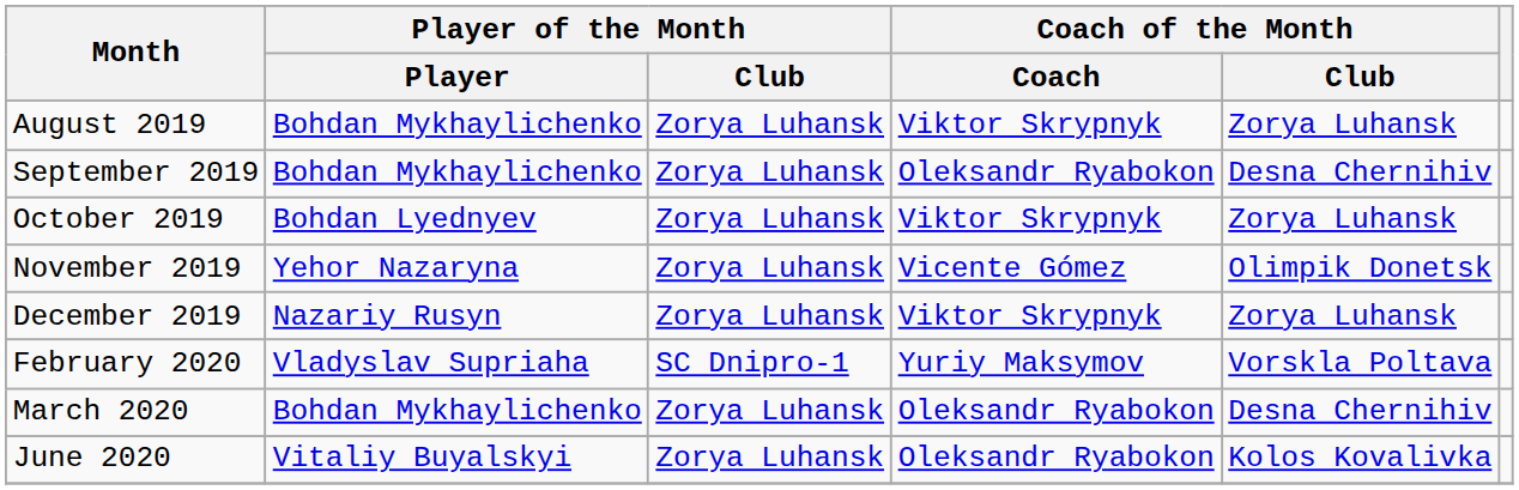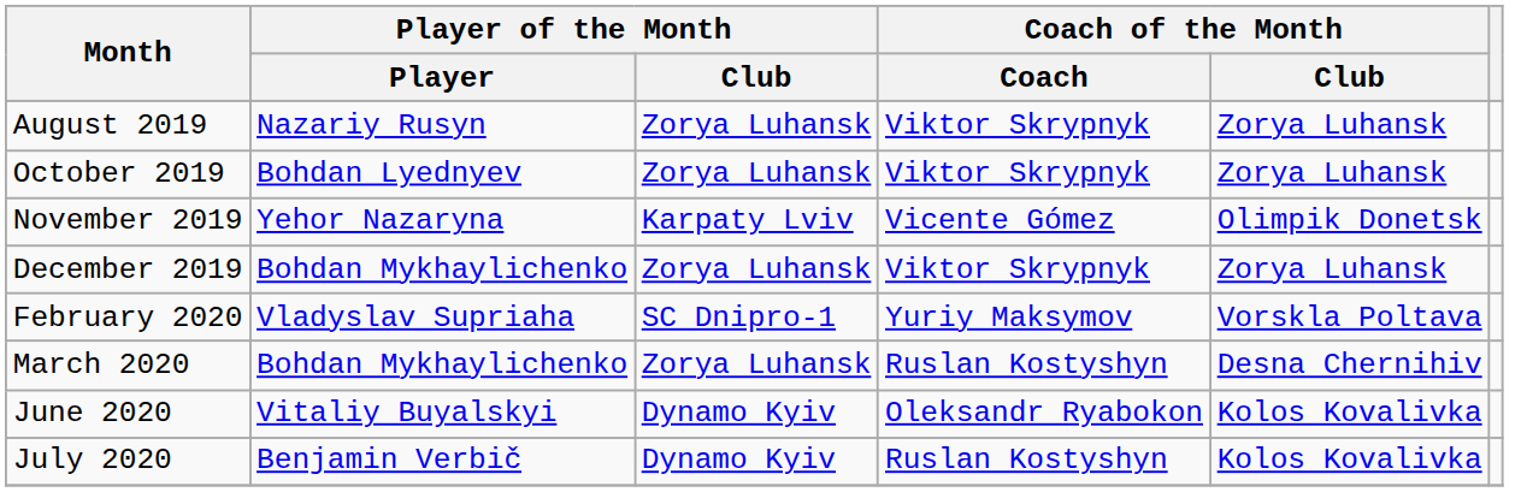August 2019 | Player of the Month / Player: Bohdan Mykhaylichenko -> Nazariy Rusyn
- row: September 2019 | Bohdan Mykhaylichenko | Zorya Luhansk | Oleksandr Ryabokon | Desna Chernihiv
November 2019 | Player of the Month / Club: Zorya Luhansk -> Karpaty Lviv
December 2019 | Player of the Month / Player: Nazariy Rusyn -> Bohdan Mykhaylichenko
March 2020 | Coach of the Month / Coach: Oleksandr Ryabokon -> Ruslan Kostyshyn
June 2020 | Player of the Month / Club: Zorya Luhansk -> Dynamo Kyiv
+ row: July 2020 | Benjamin Verbič | Dynamo Kyiv | Ruslan Kostyshyn | Kolos Kovalivka
